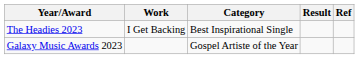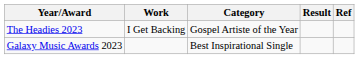The Headies 2023 | Category: Best Inspirational Single -> Gospel Artiste of the Year
Galaxy Music Awards 2023 | Category: Gospel Artiste of the Year -> Best Inspirational Single
